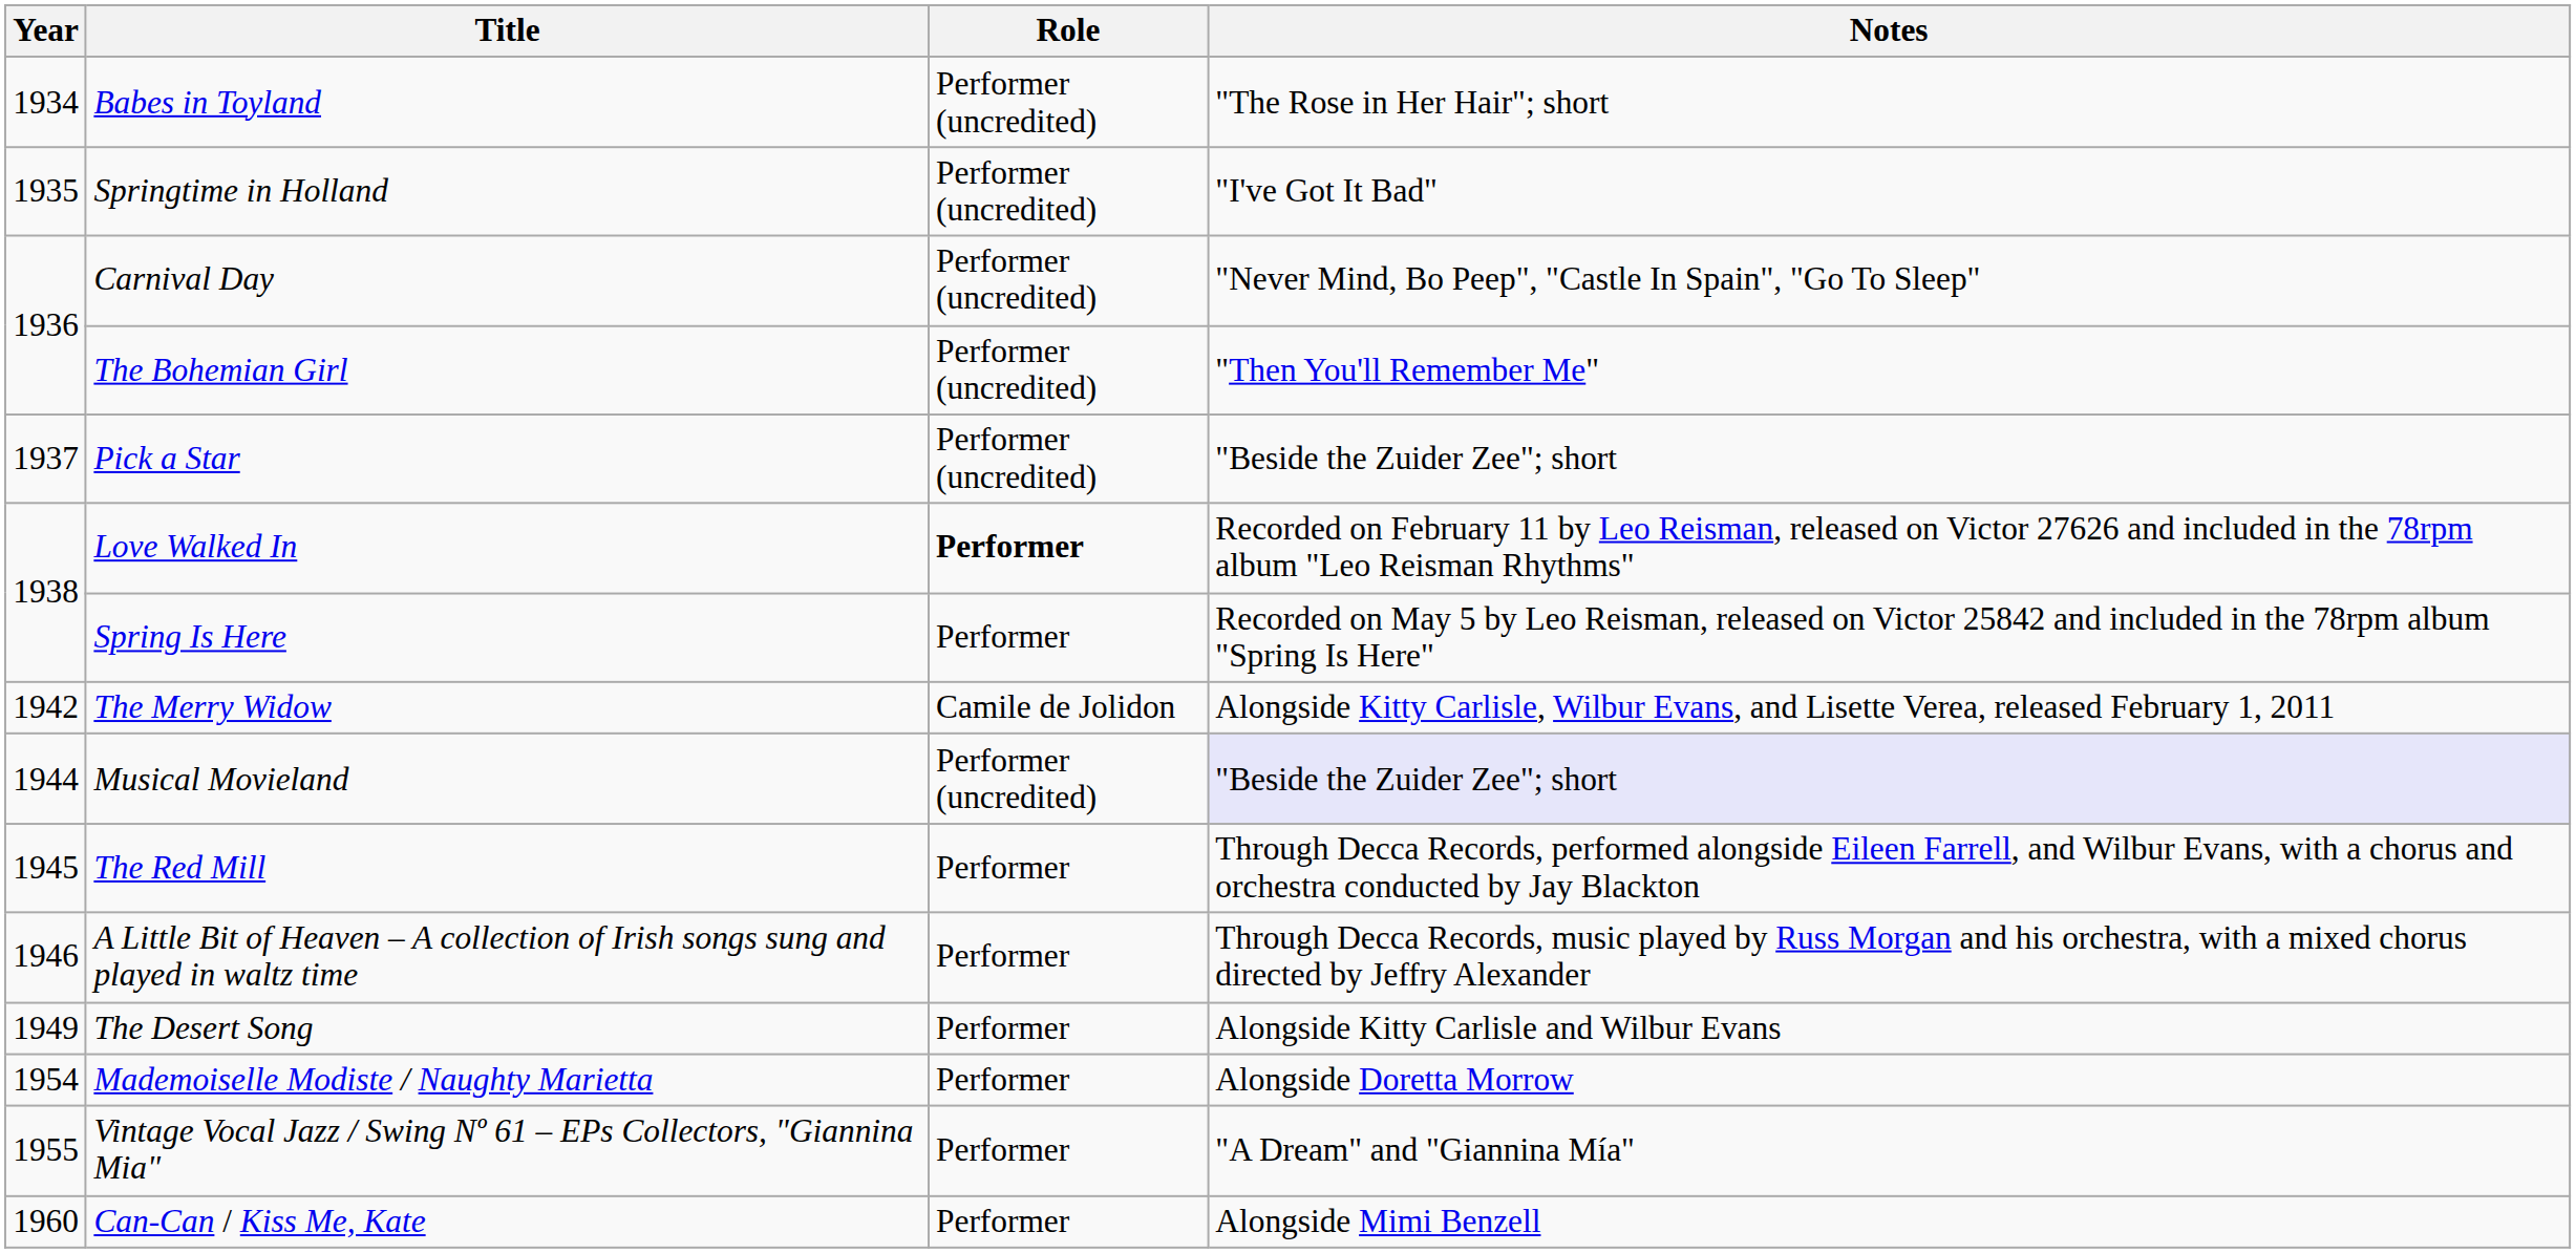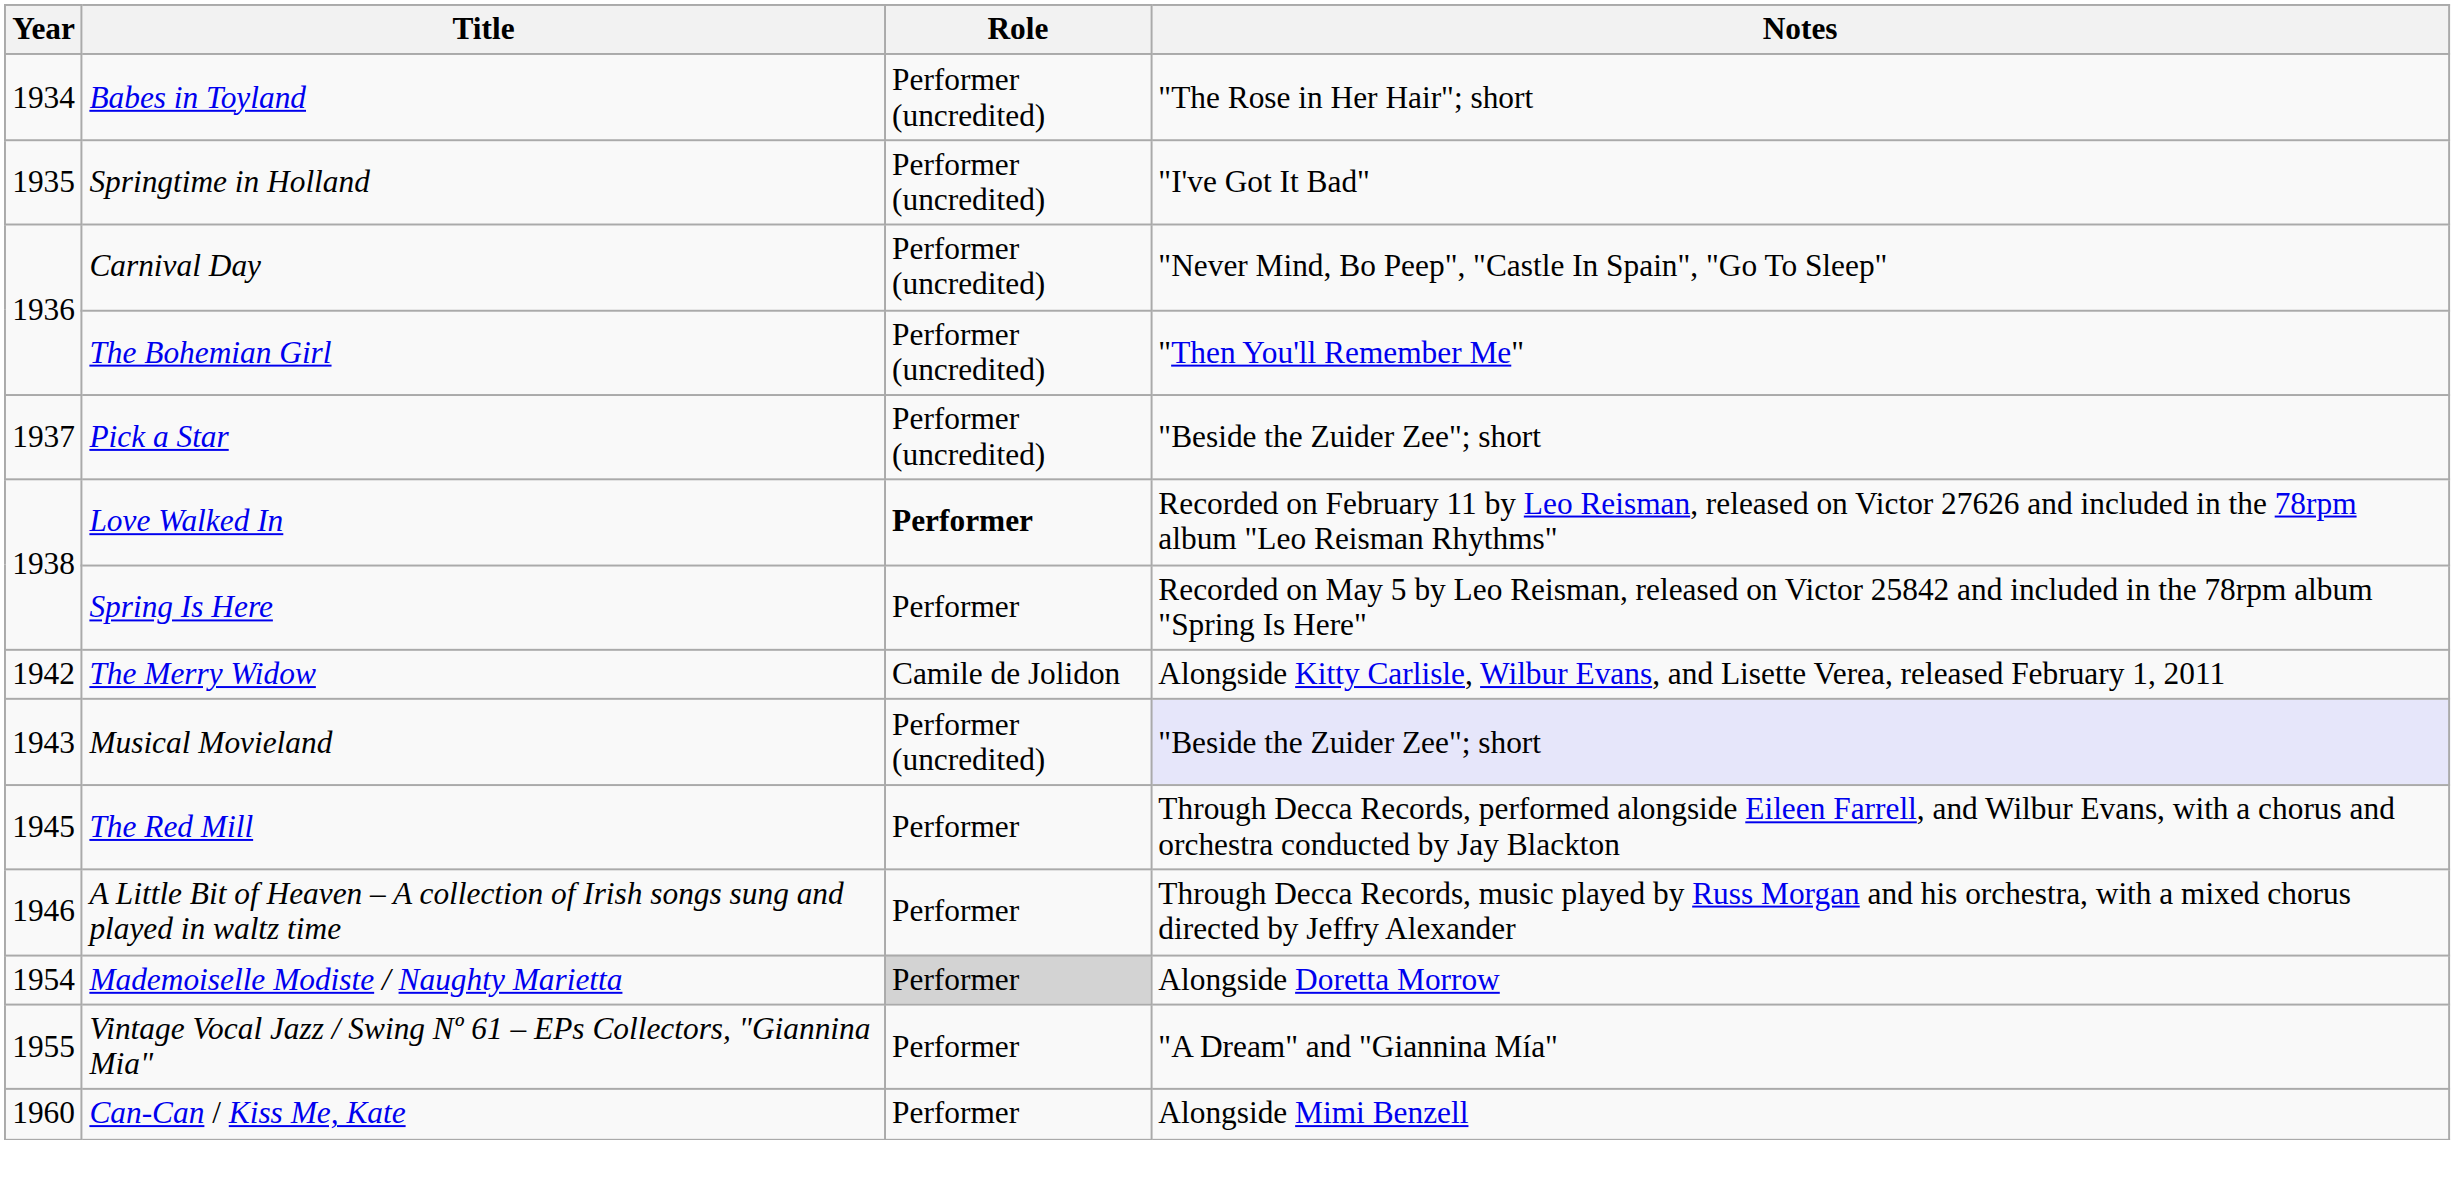Musical Movieland | Year: 1944 -> 1943
- row: 1949 | The Desert Song | Performer | Alongside Kitty Carlisle and Wilbur Evans
Mademoiselle Modiste / Naughty Marietta | Role: no background -> lightgrey background
